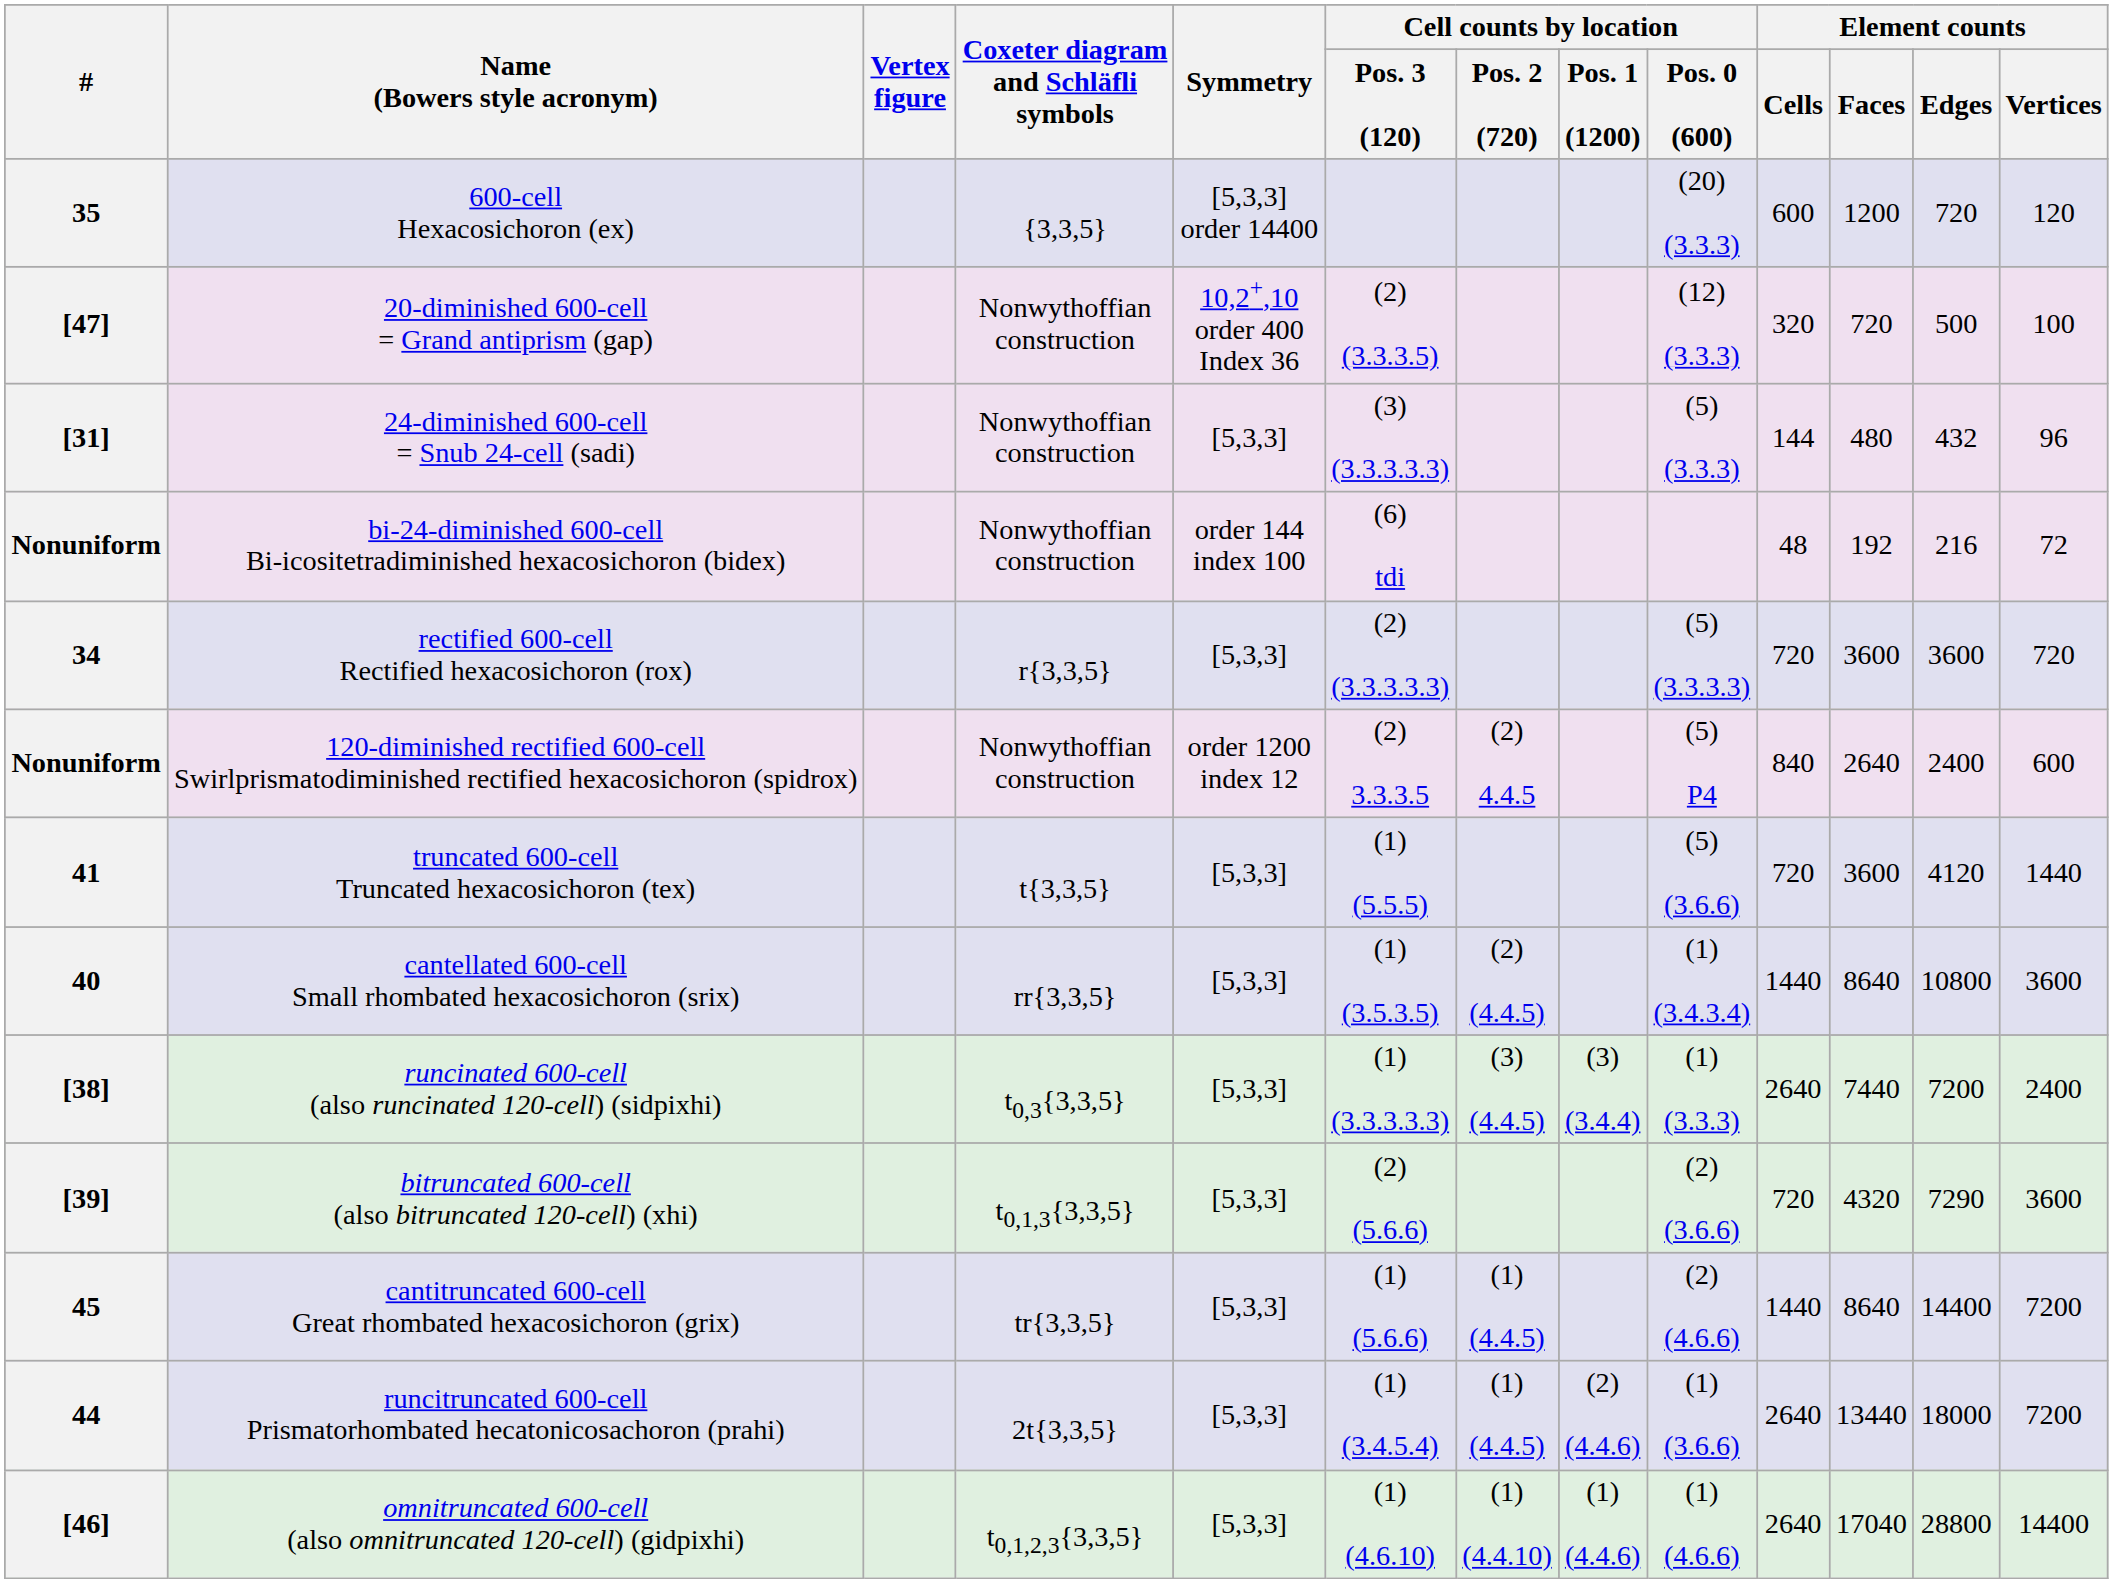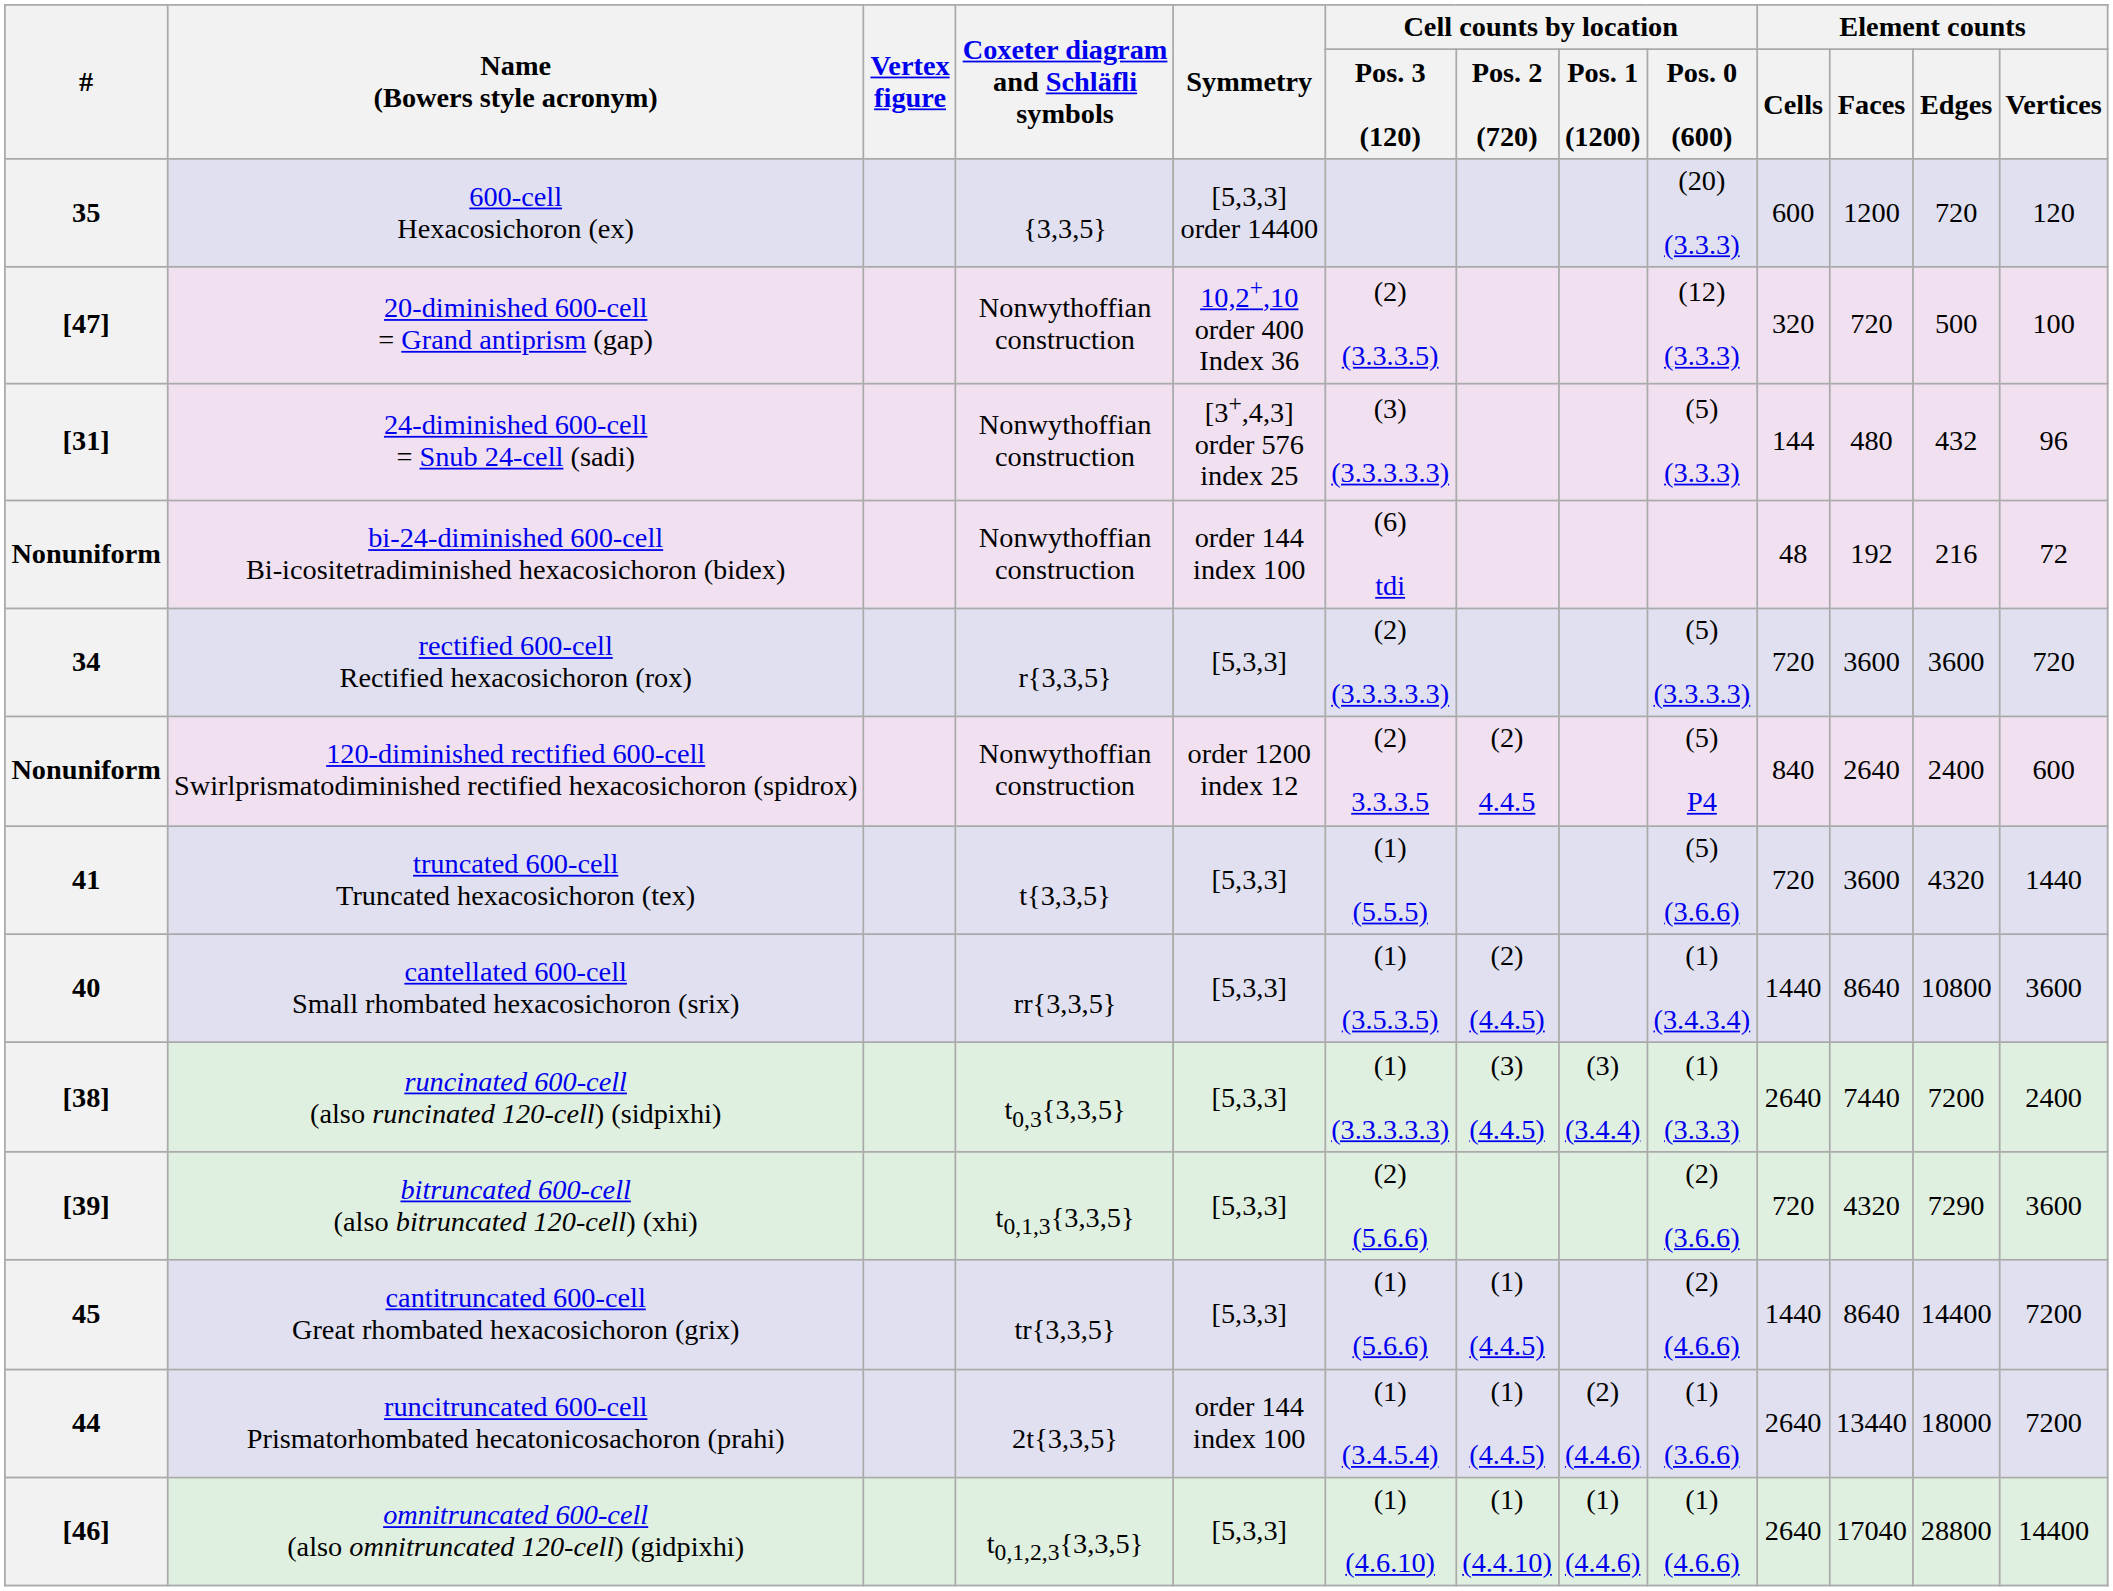[31] | Symmetry: [5,3,3] -> [3+,4,3] order 576 index 25
41 | Element counts / Edges: 4120 -> 4320
44 | Symmetry: [5,3,3] -> order 144 index 100
